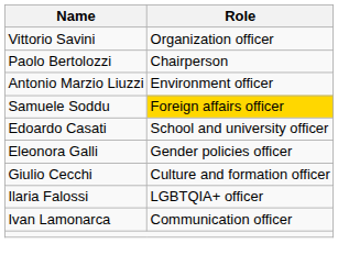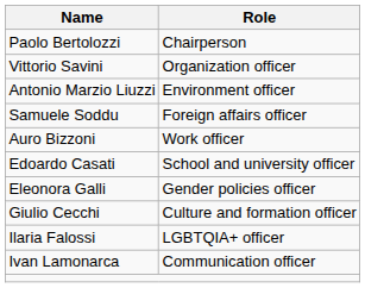rows swapped: Paolo Bertolozzi <-> Vittorio Savini
Samuele Soddu | Role: gold background -> no background
+ row: Auro Bizzoni | Work officer
